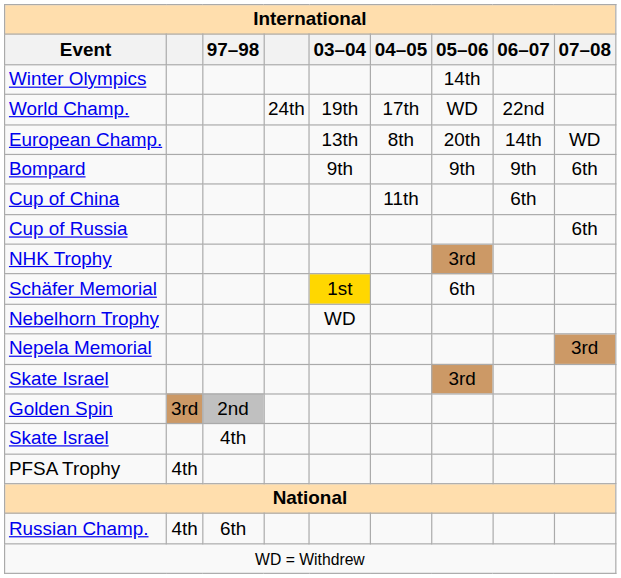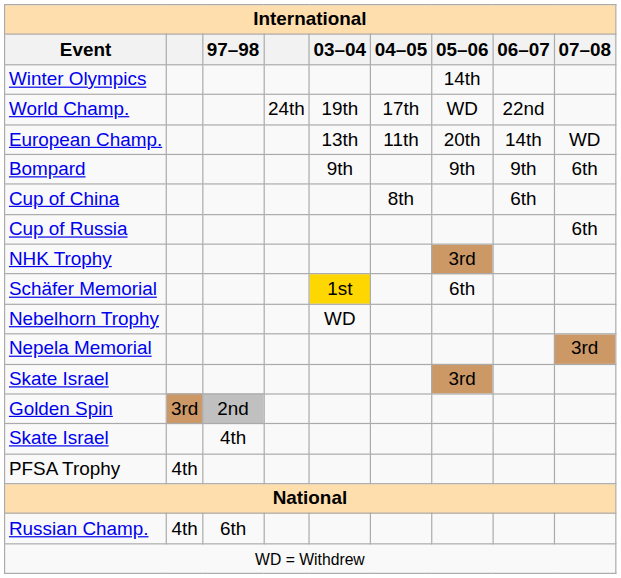European Champ. | 04–05: 8th -> 11th
Cup of China | 04–05: 11th -> 8th
